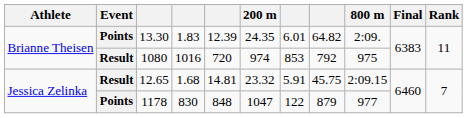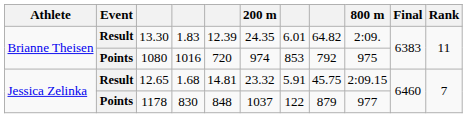13.30 | Event: Points -> Result
1080 | Event: Result -> Points
1178 | 200 m: 1047 -> 1037
